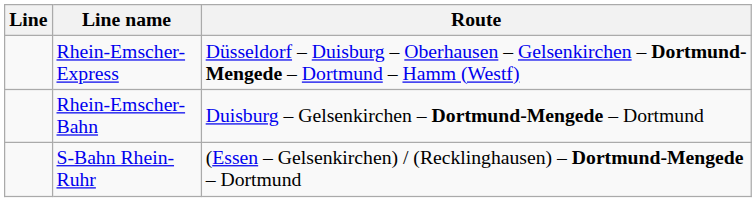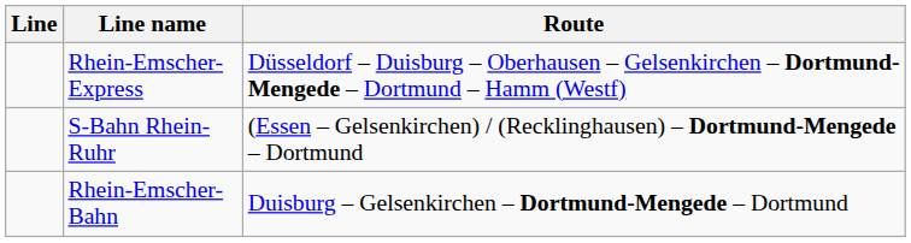rows swapped: Rhein-Emscher-Bahn <-> S-Bahn Rhein-Ruhr
